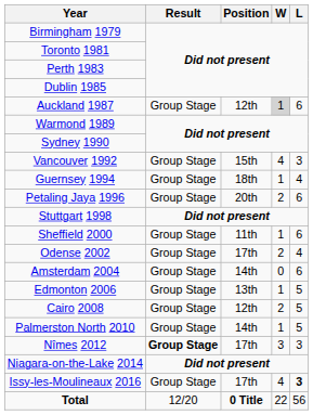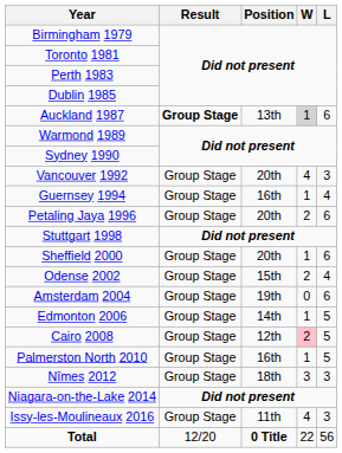Auckland 1987 | Result: normal -> bold
Auckland 1987 | Position: 12th -> 13th
Vancouver 1992 | Position: 15th -> 20th
Guernsey 1994 | Position: 18th -> 16th
Sheffield 2000 | Position: 11th -> 20th
Odense 2002 | Position: 17th -> 15th
Amsterdam 2004 | Position: 14th -> 19th
Edmonton 2006 | Position: 13th -> 14th
Cairo 2008 | W: no background -> pink background
Palmerston North 2010 | Position: 14th -> 16th
Nîmes 2012 | Result: bold -> normal
Nîmes 2012 | Position: 17th -> 18th
Issy-les-Moulineaux 2016 | Position: 17th -> 11th
Issy-les-Moulineaux 2016 | L: bold -> normal
